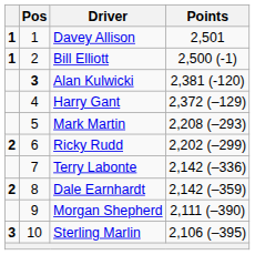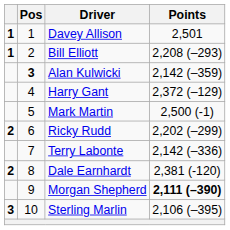Bill Elliott | Points: 2,500 (-1) -> 2,208 (–293)
Alan Kulwicki | Points: 2,381 (-120) -> 2,142 (–359)
Mark Martin | Points: 2,208 (–293) -> 2,500 (-1)
Dale Earnhardt | Points: 2,142 (–359) -> 2,381 (-120)
Morgan Shepherd | Points: normal -> bold
